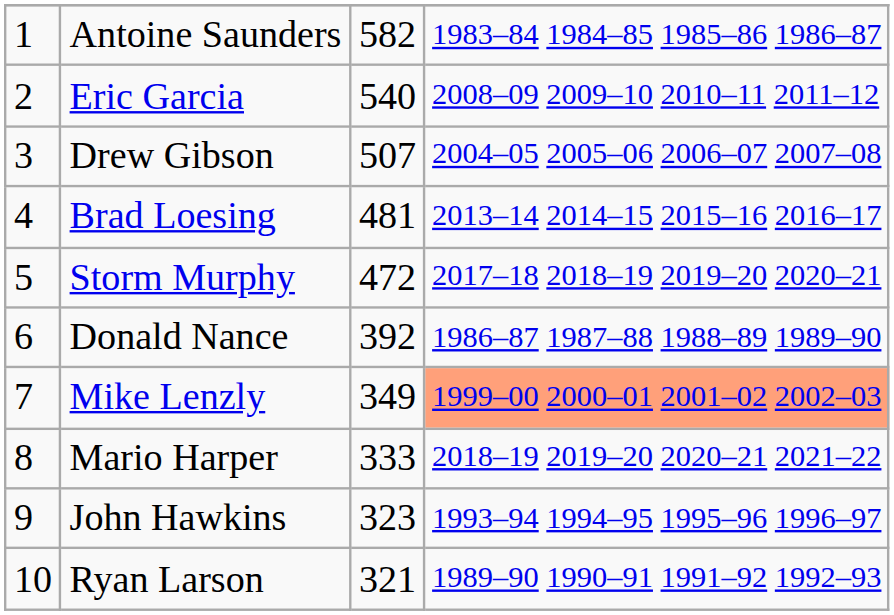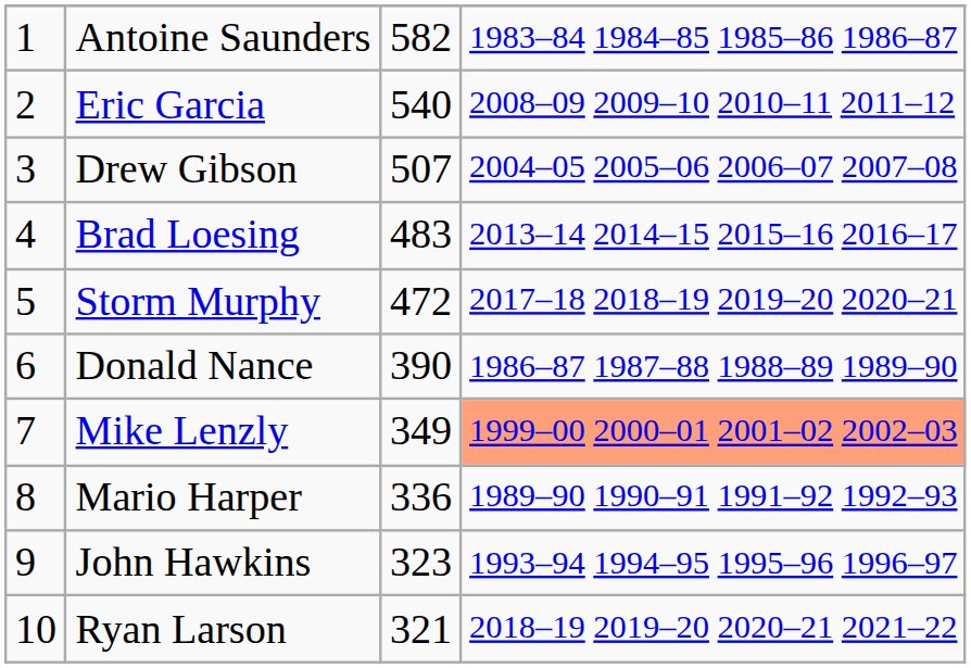Brad Loesing | column 3: 481 -> 483
Donald Nance | column 3: 392 -> 390
Mario Harper | column 3: 333 -> 336
Mario Harper | column 4: 2018–19 2019–20 2020–21 2021–22 -> 1989–90 1990–91 1991–92 1992–93
Ryan Larson | column 4: 1989–90 1990–91 1991–92 1992–93 -> 2018–19 2019–20 2020–21 2021–22
